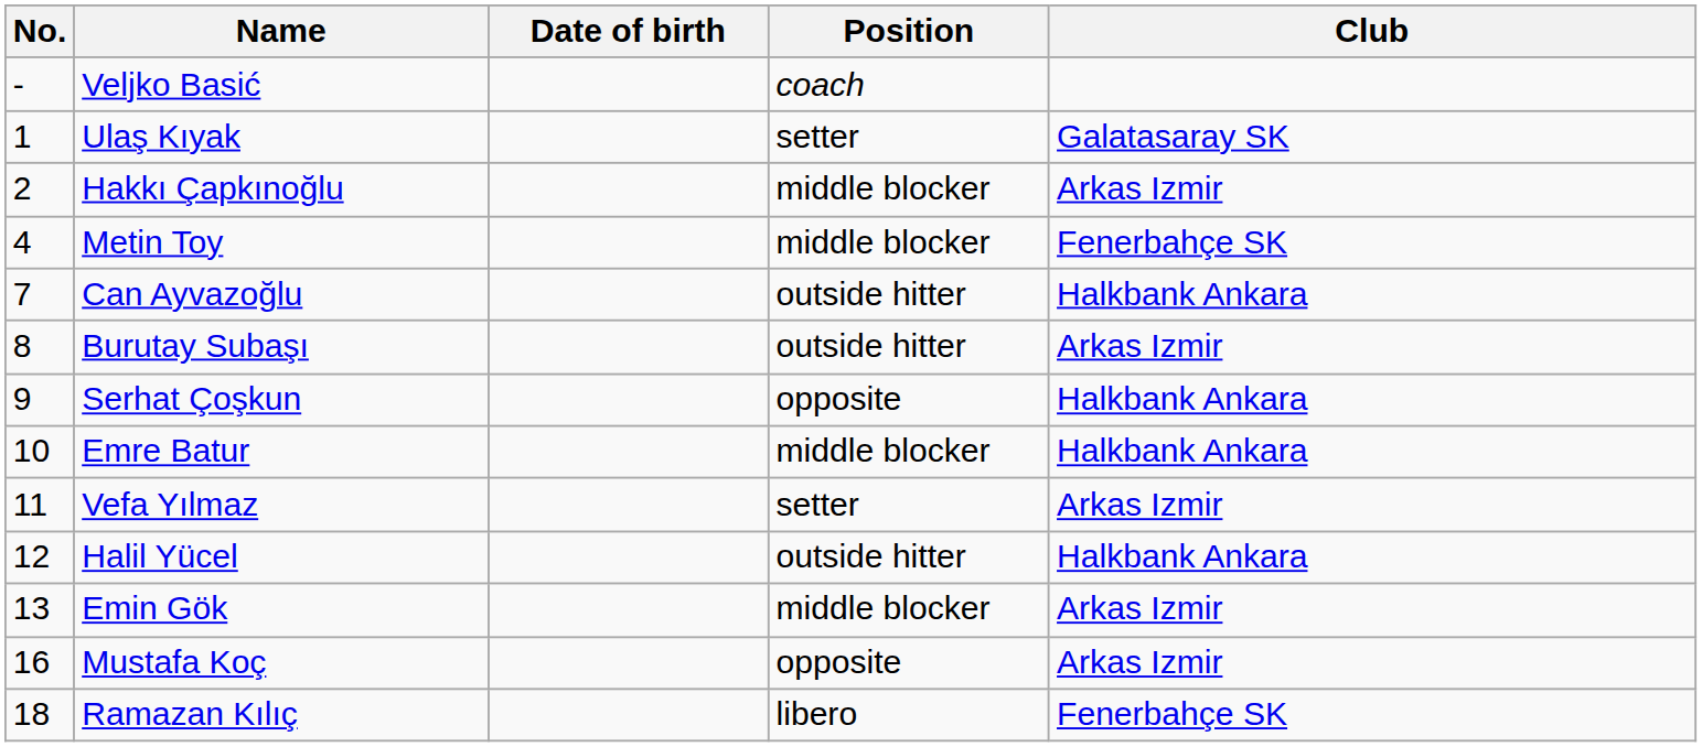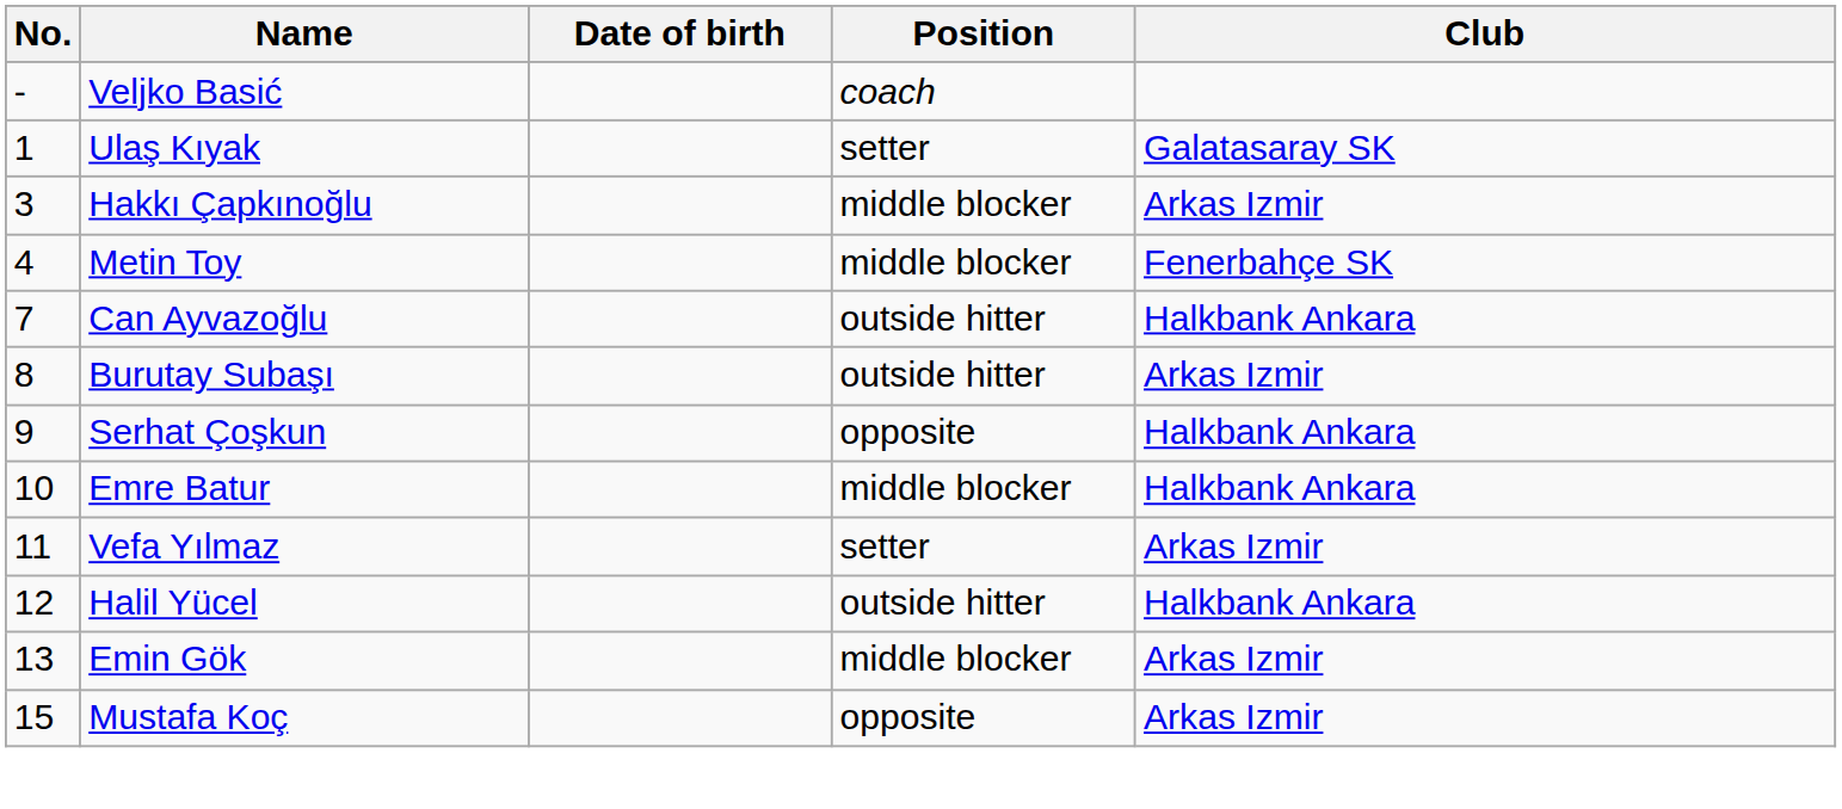Hakkı Çapkınoğlu | No.: 2 -> 3
Mustafa Koç | No.: 16 -> 15
- row: 18 | Ramazan Kılıç | libero | Fenerbahçe SK
